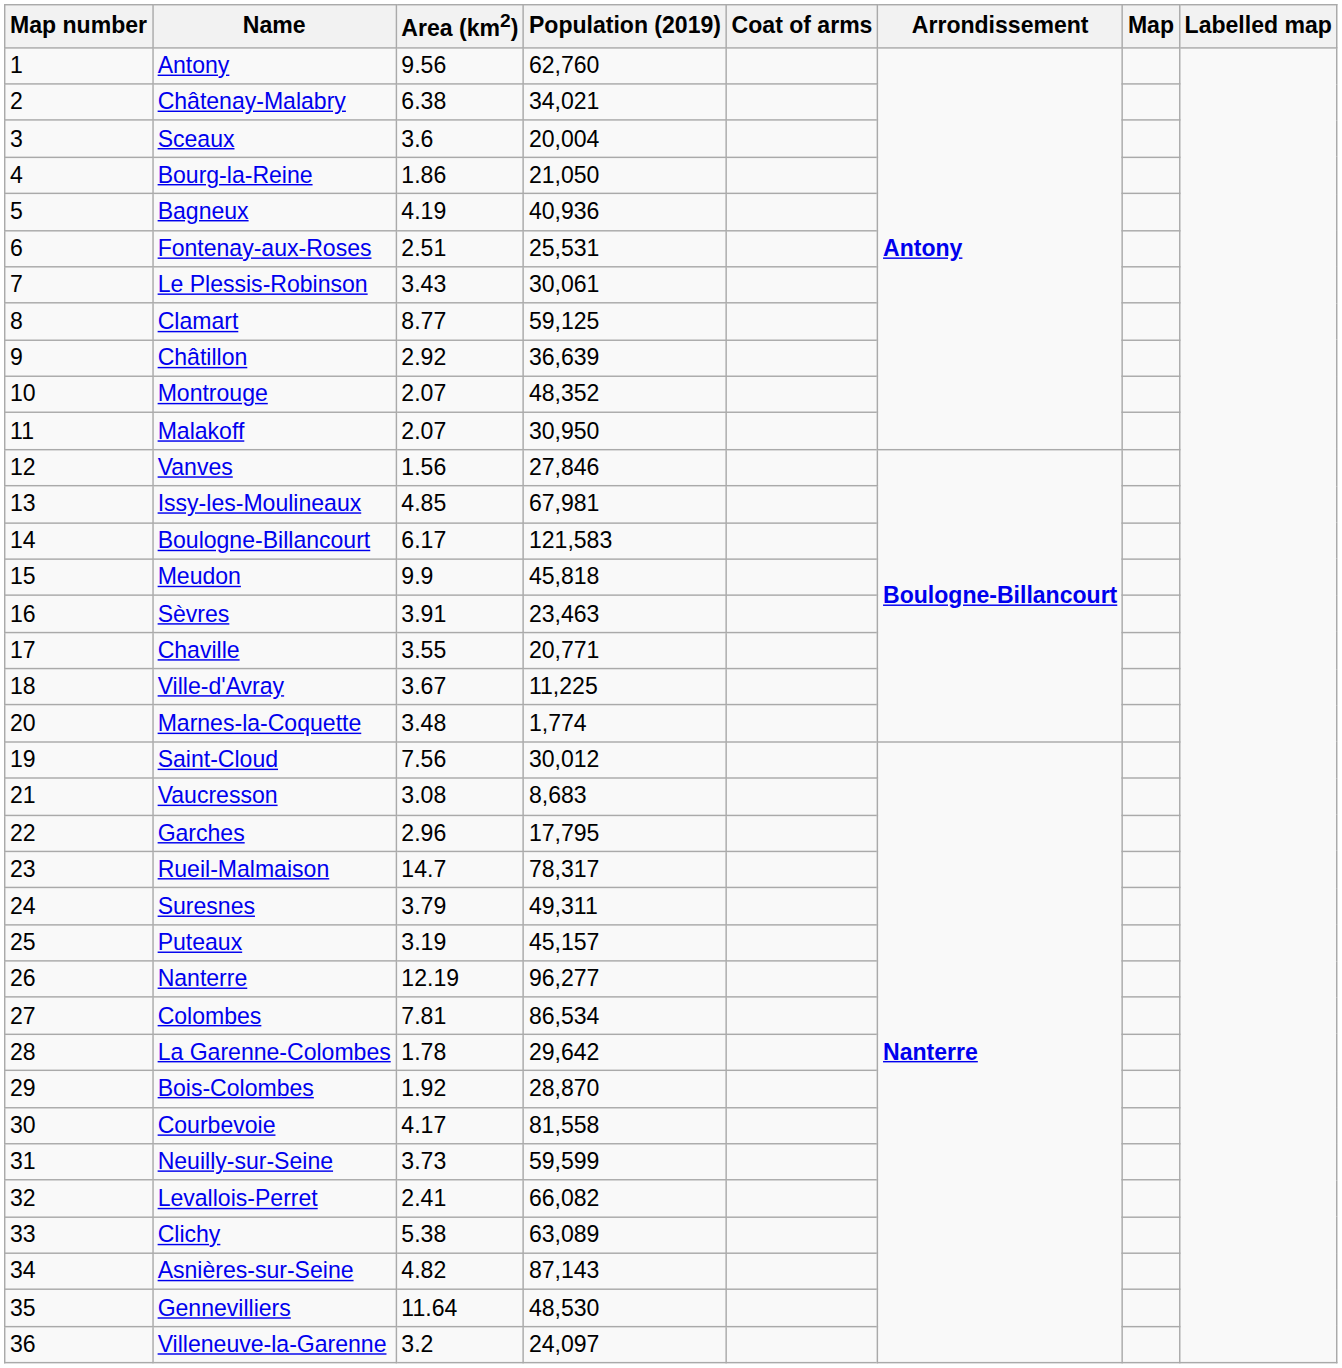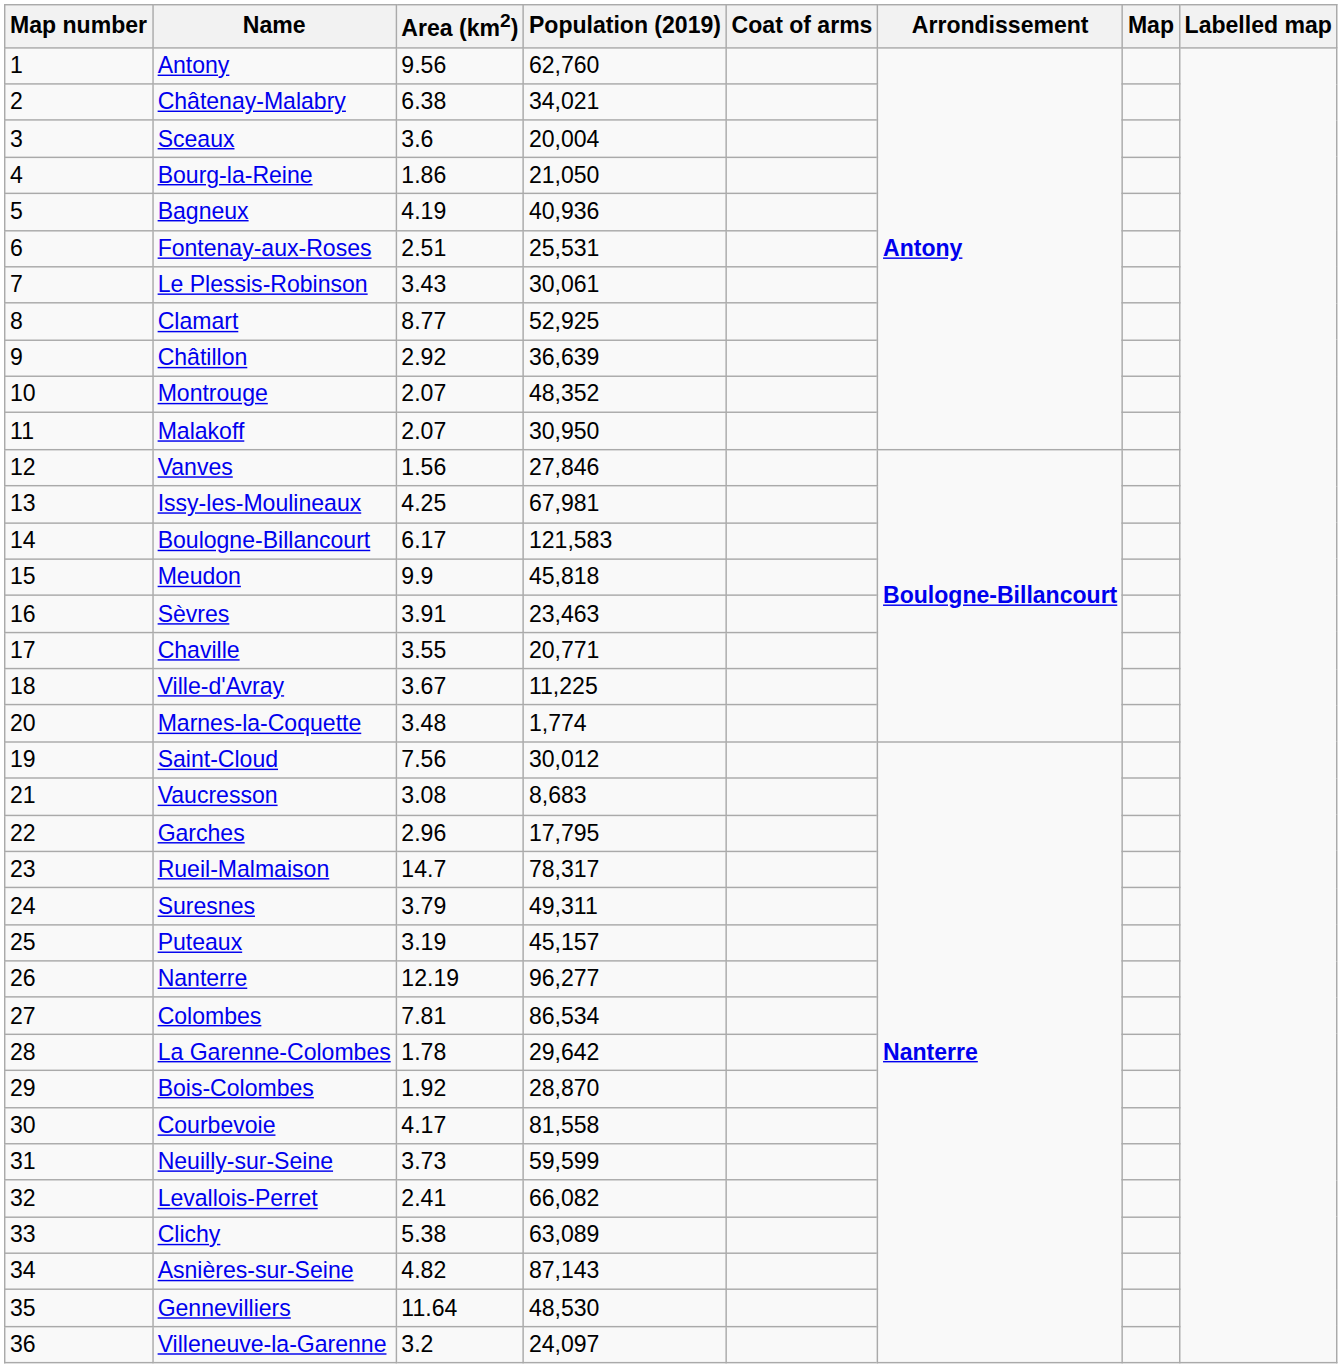Clamart | Population (2019): 59,125 -> 52,925
Issy-les-Moulineaux | Area (km2): 4.85 -> 4.25
